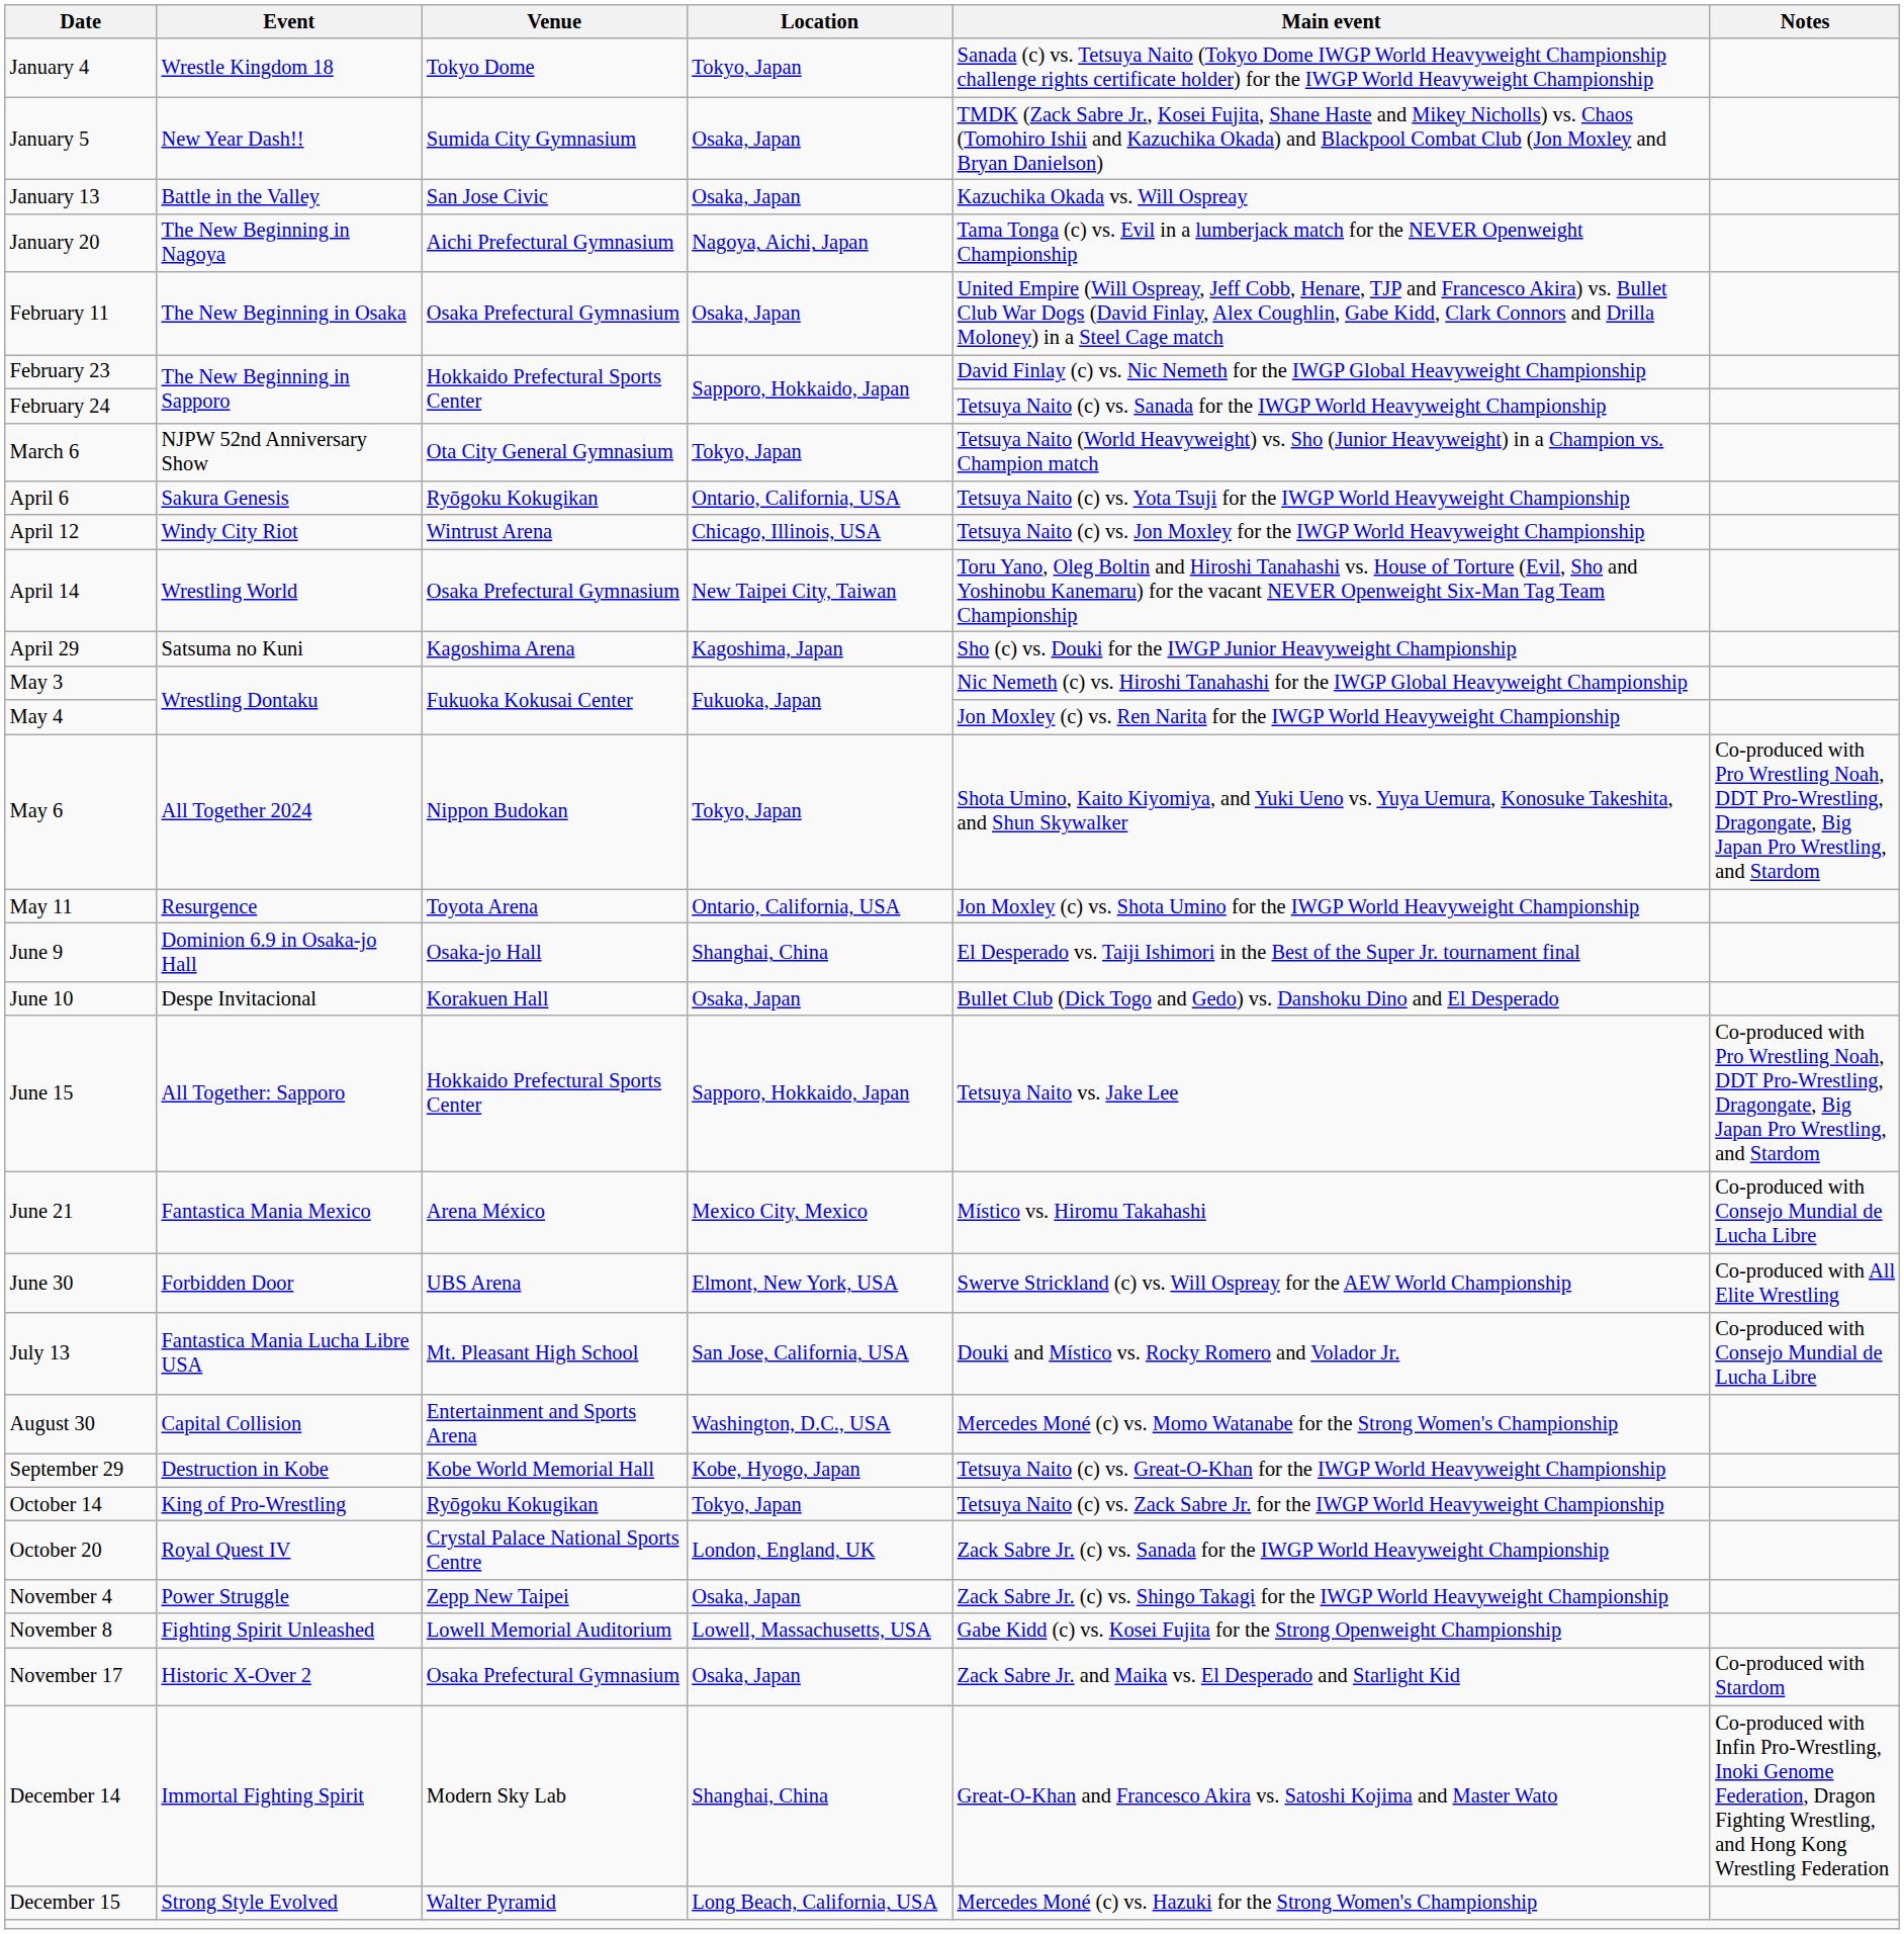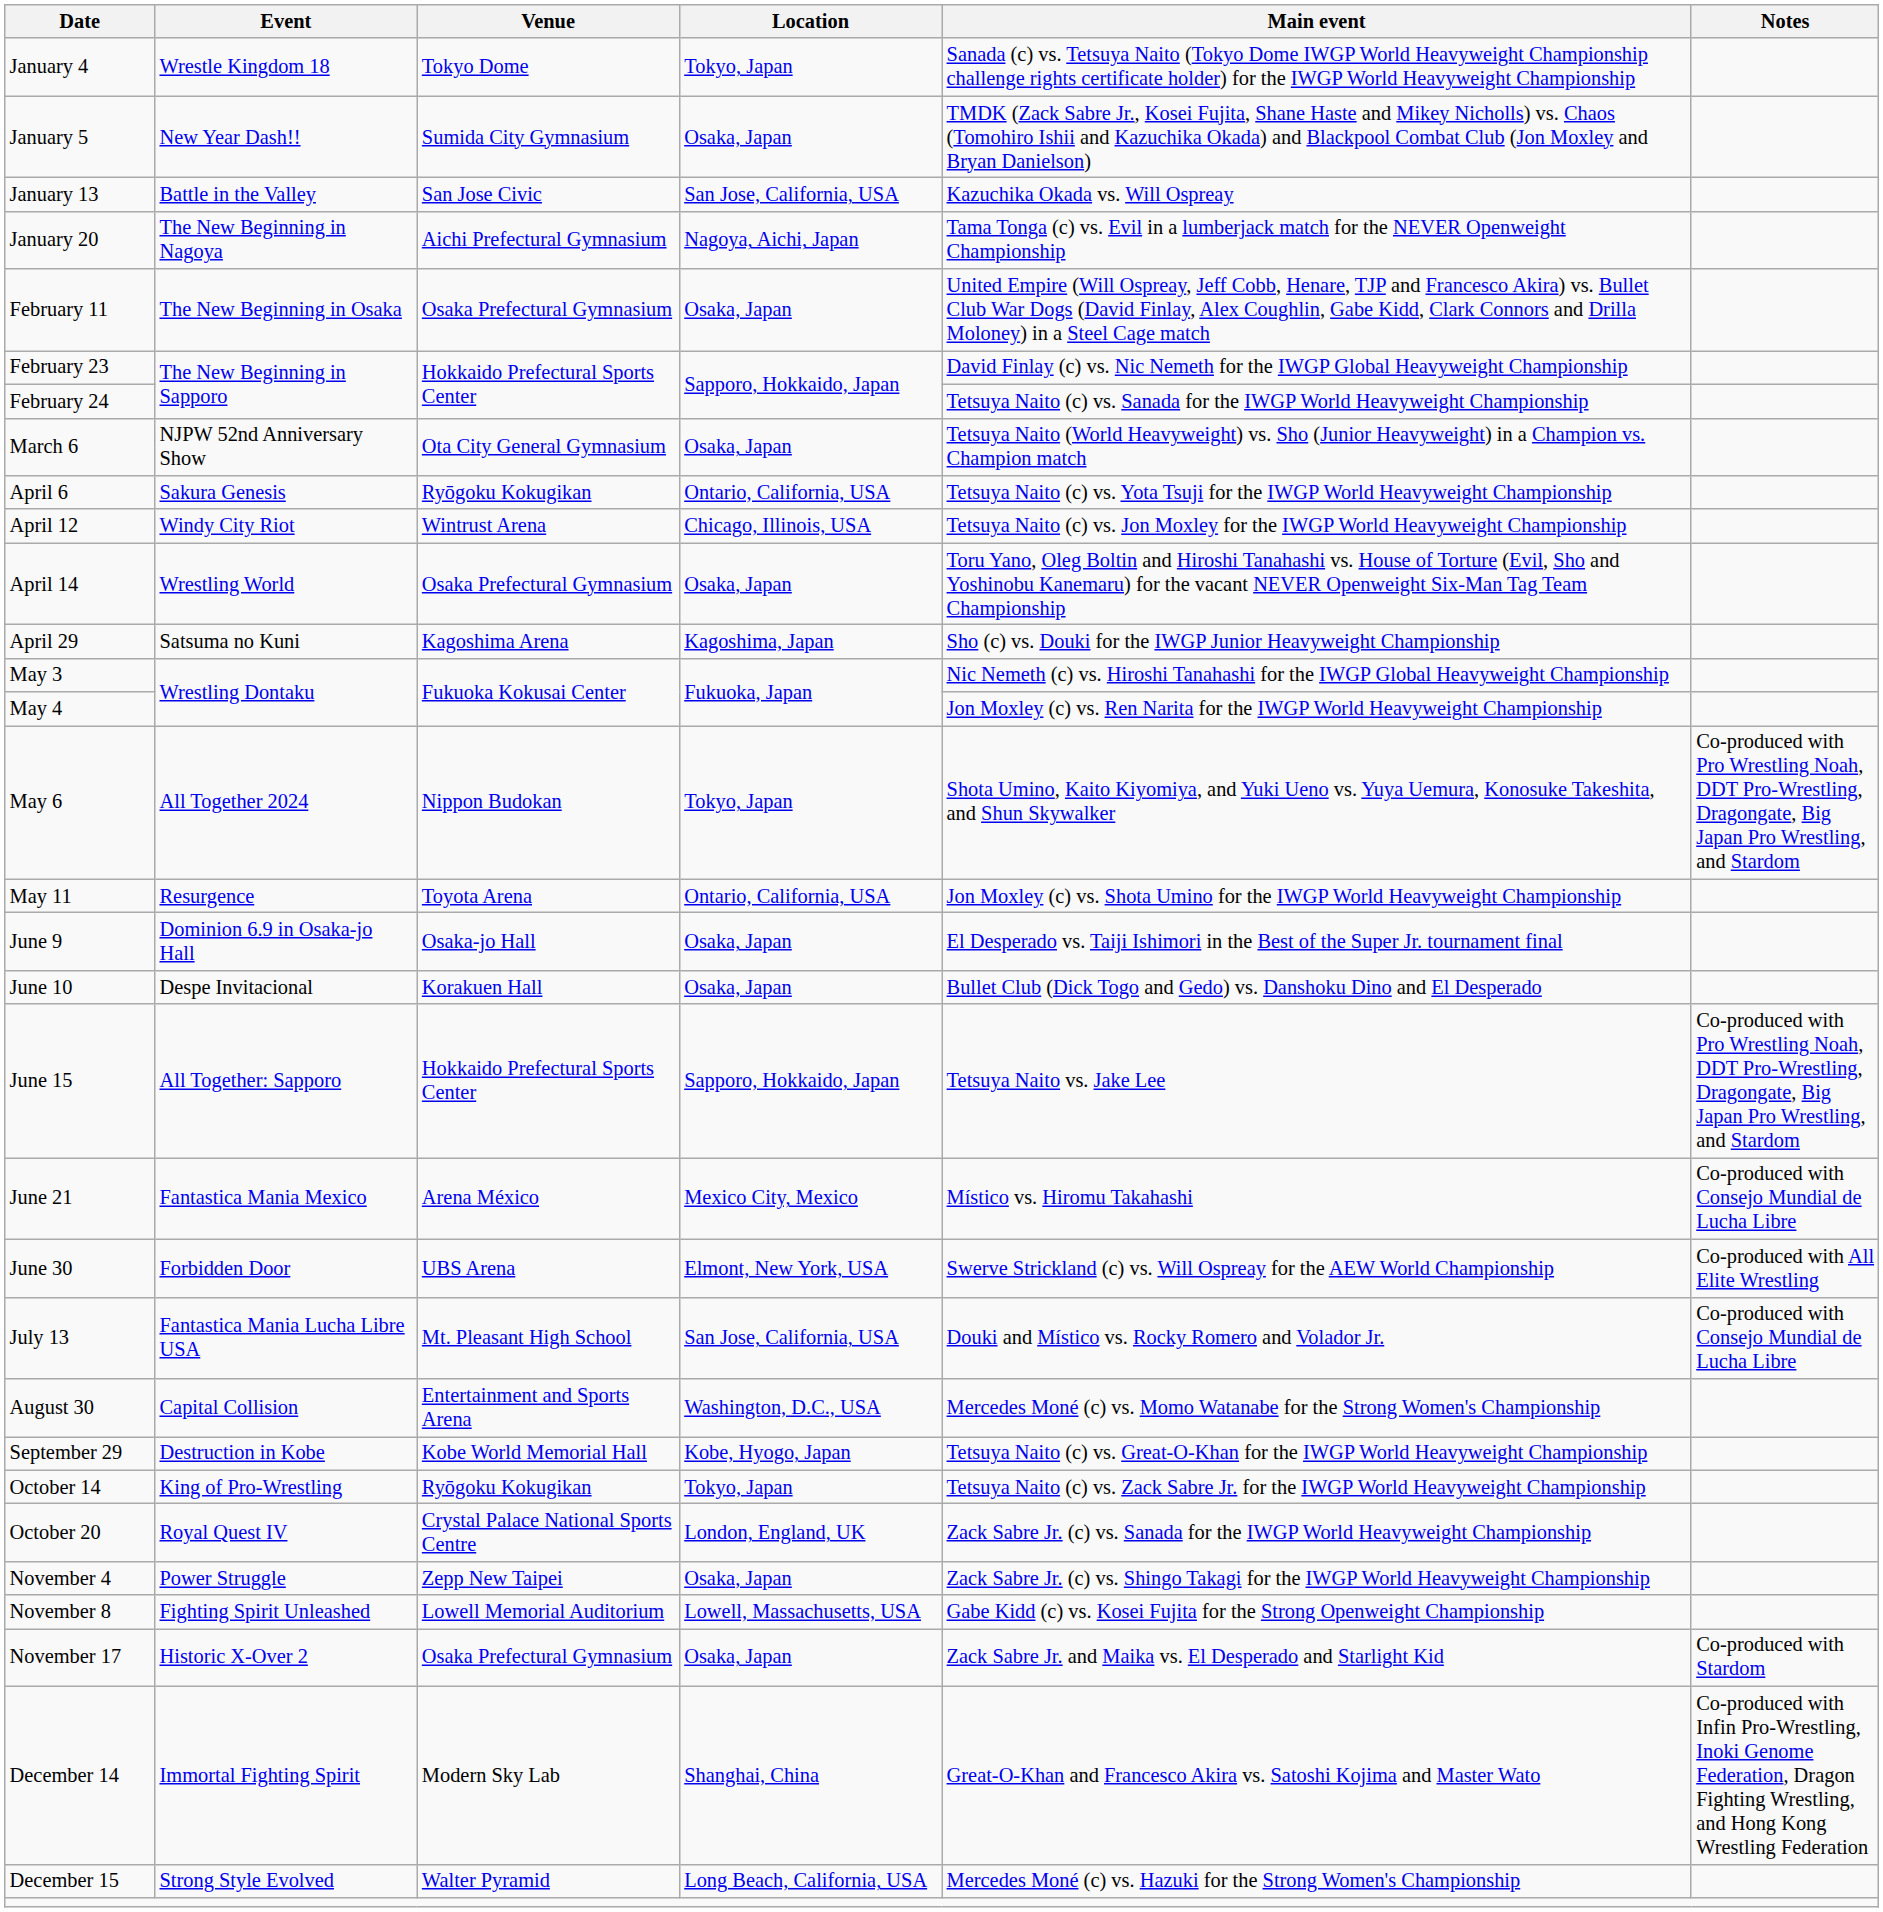January 13 | Location: Osaka, Japan -> San Jose, California, USA
March 6 | Location: Tokyo, Japan -> Osaka, Japan
April 14 | Location: New Taipei City, Taiwan -> Osaka, Japan
June 9 | Location: Shanghai, China -> Osaka, Japan
